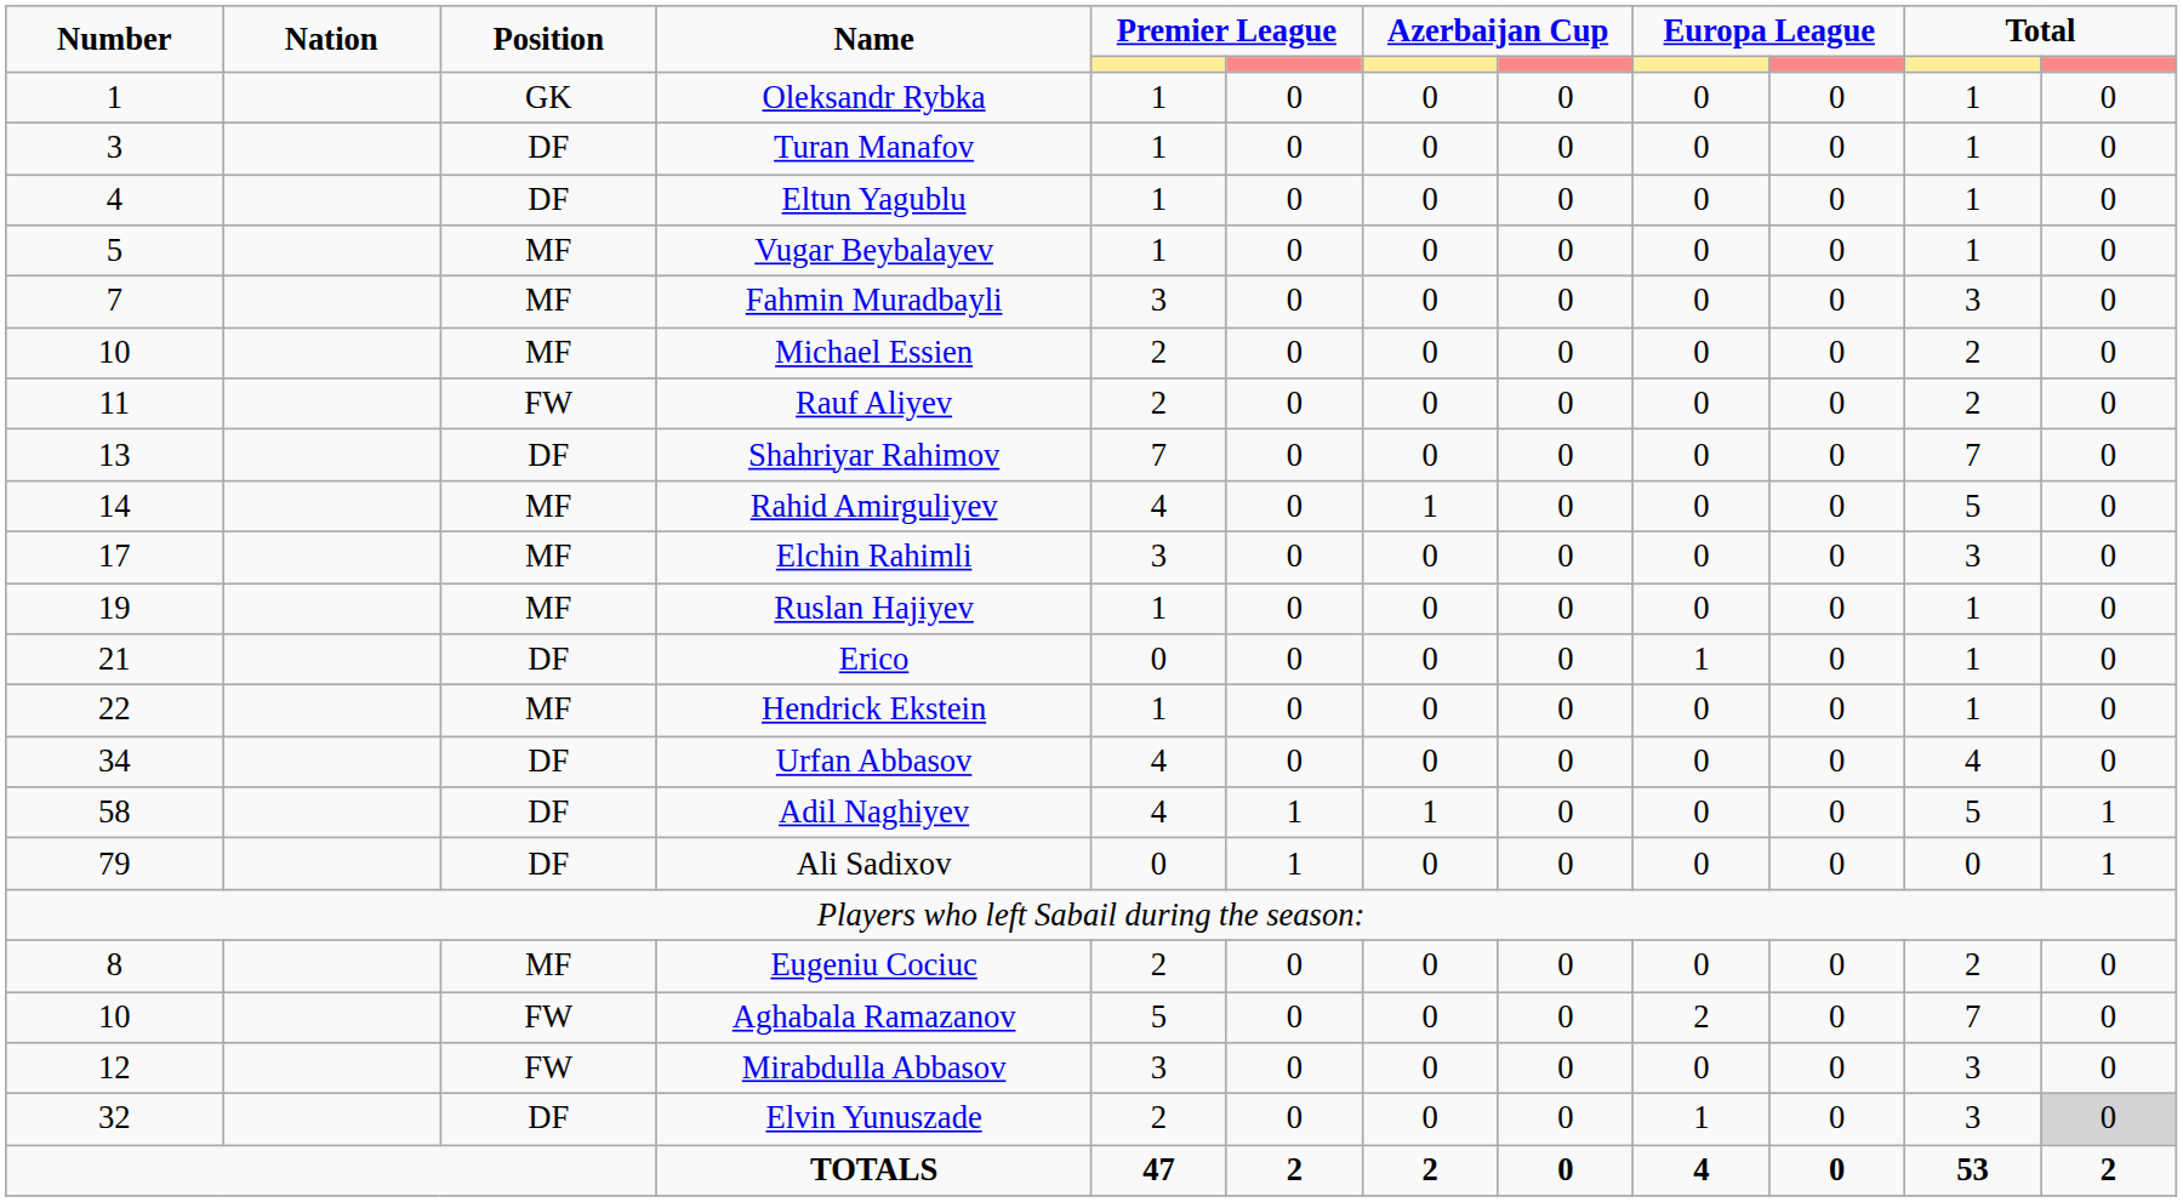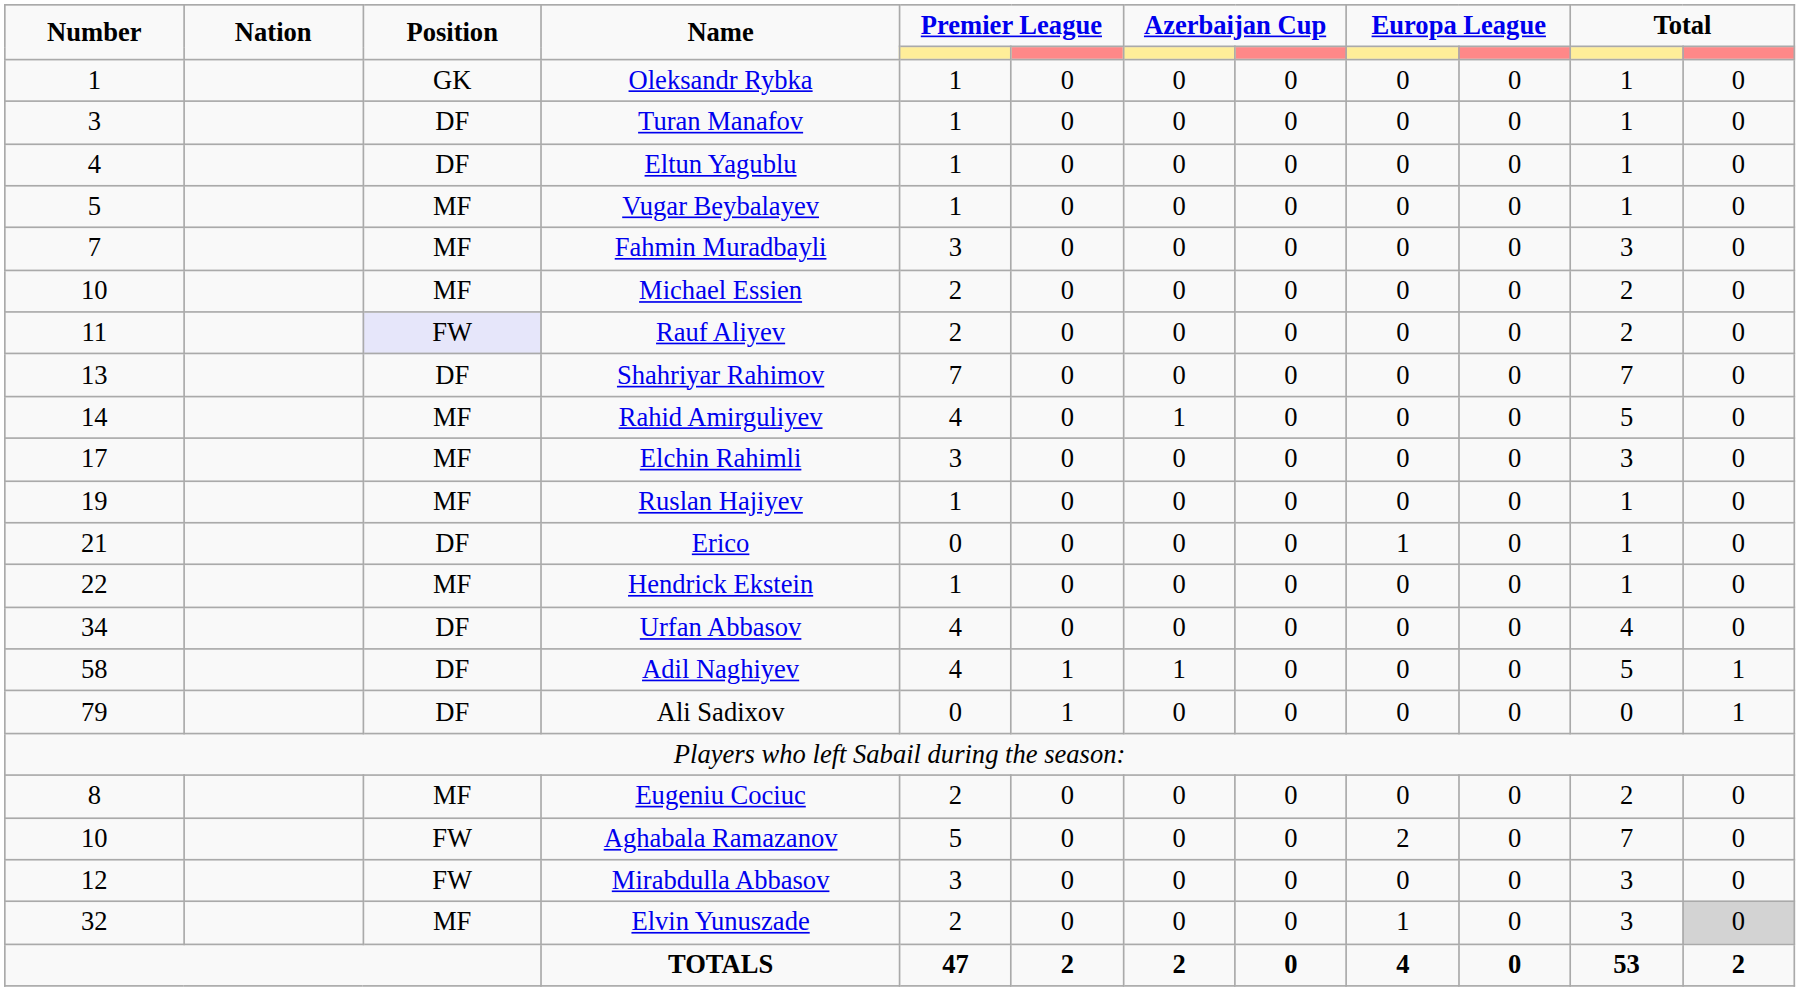Rauf Aliyev | Position: no background -> lavender background
Elvin Yunuszade | Position: DF -> MF
